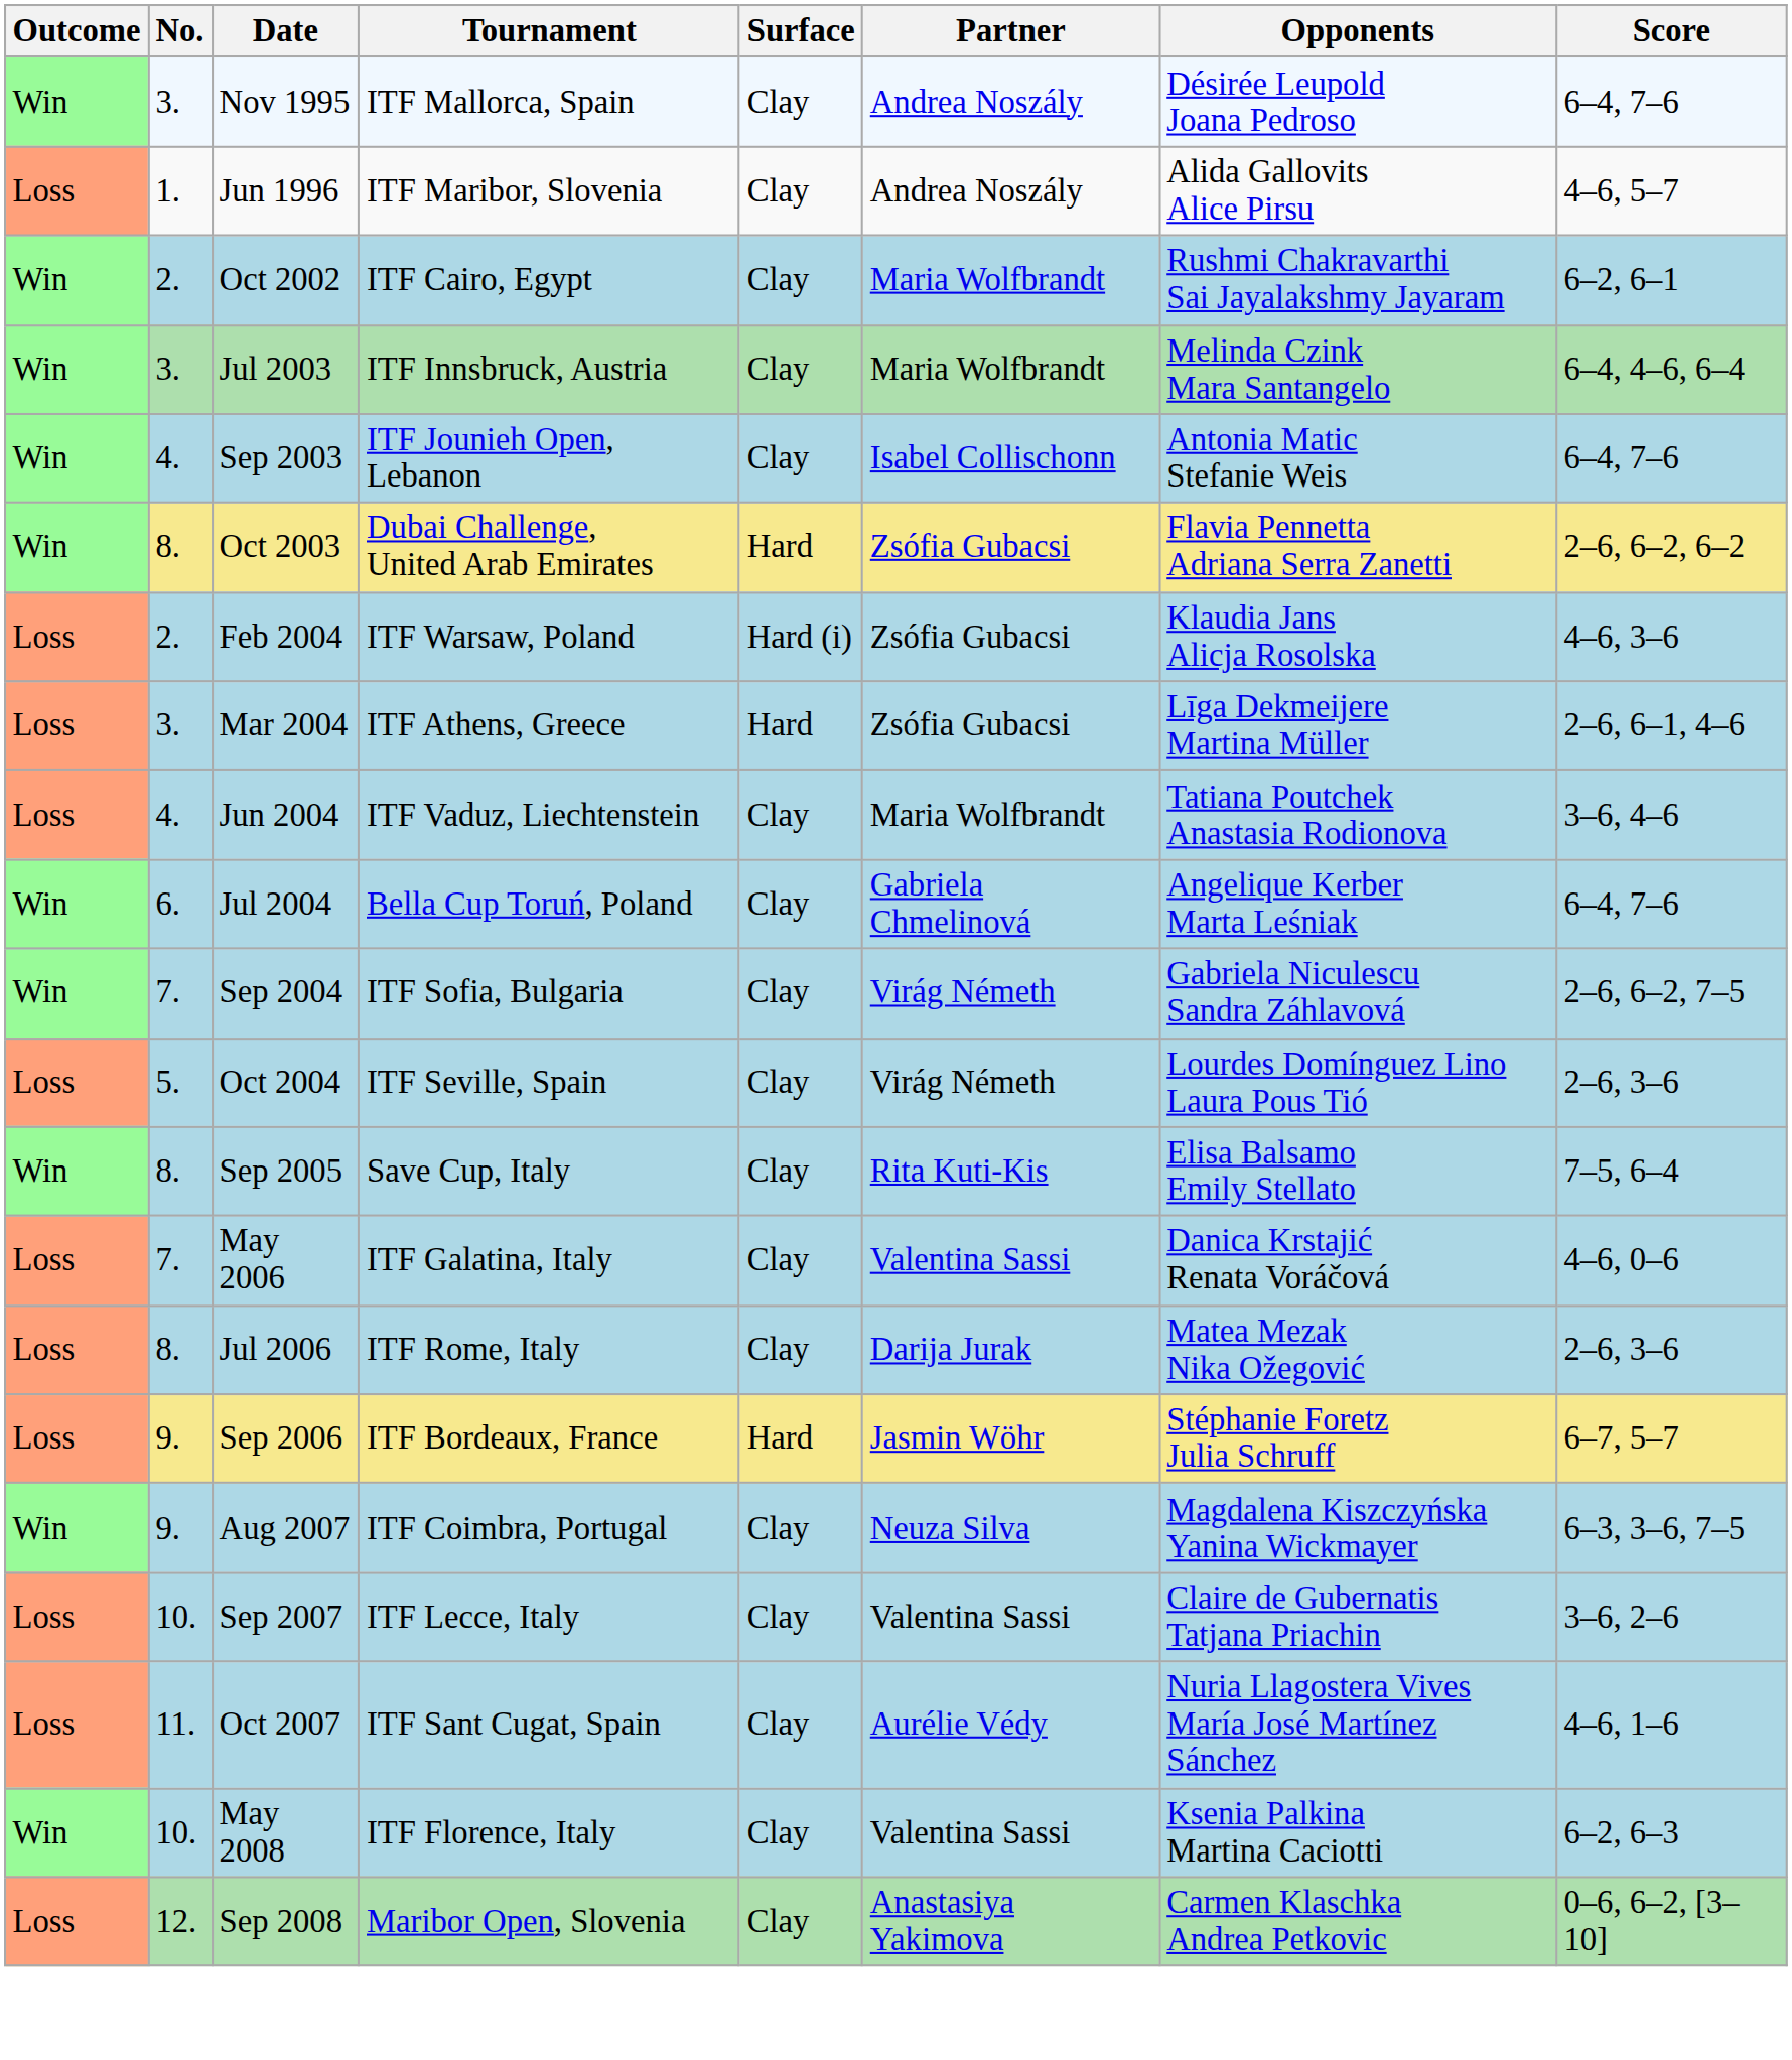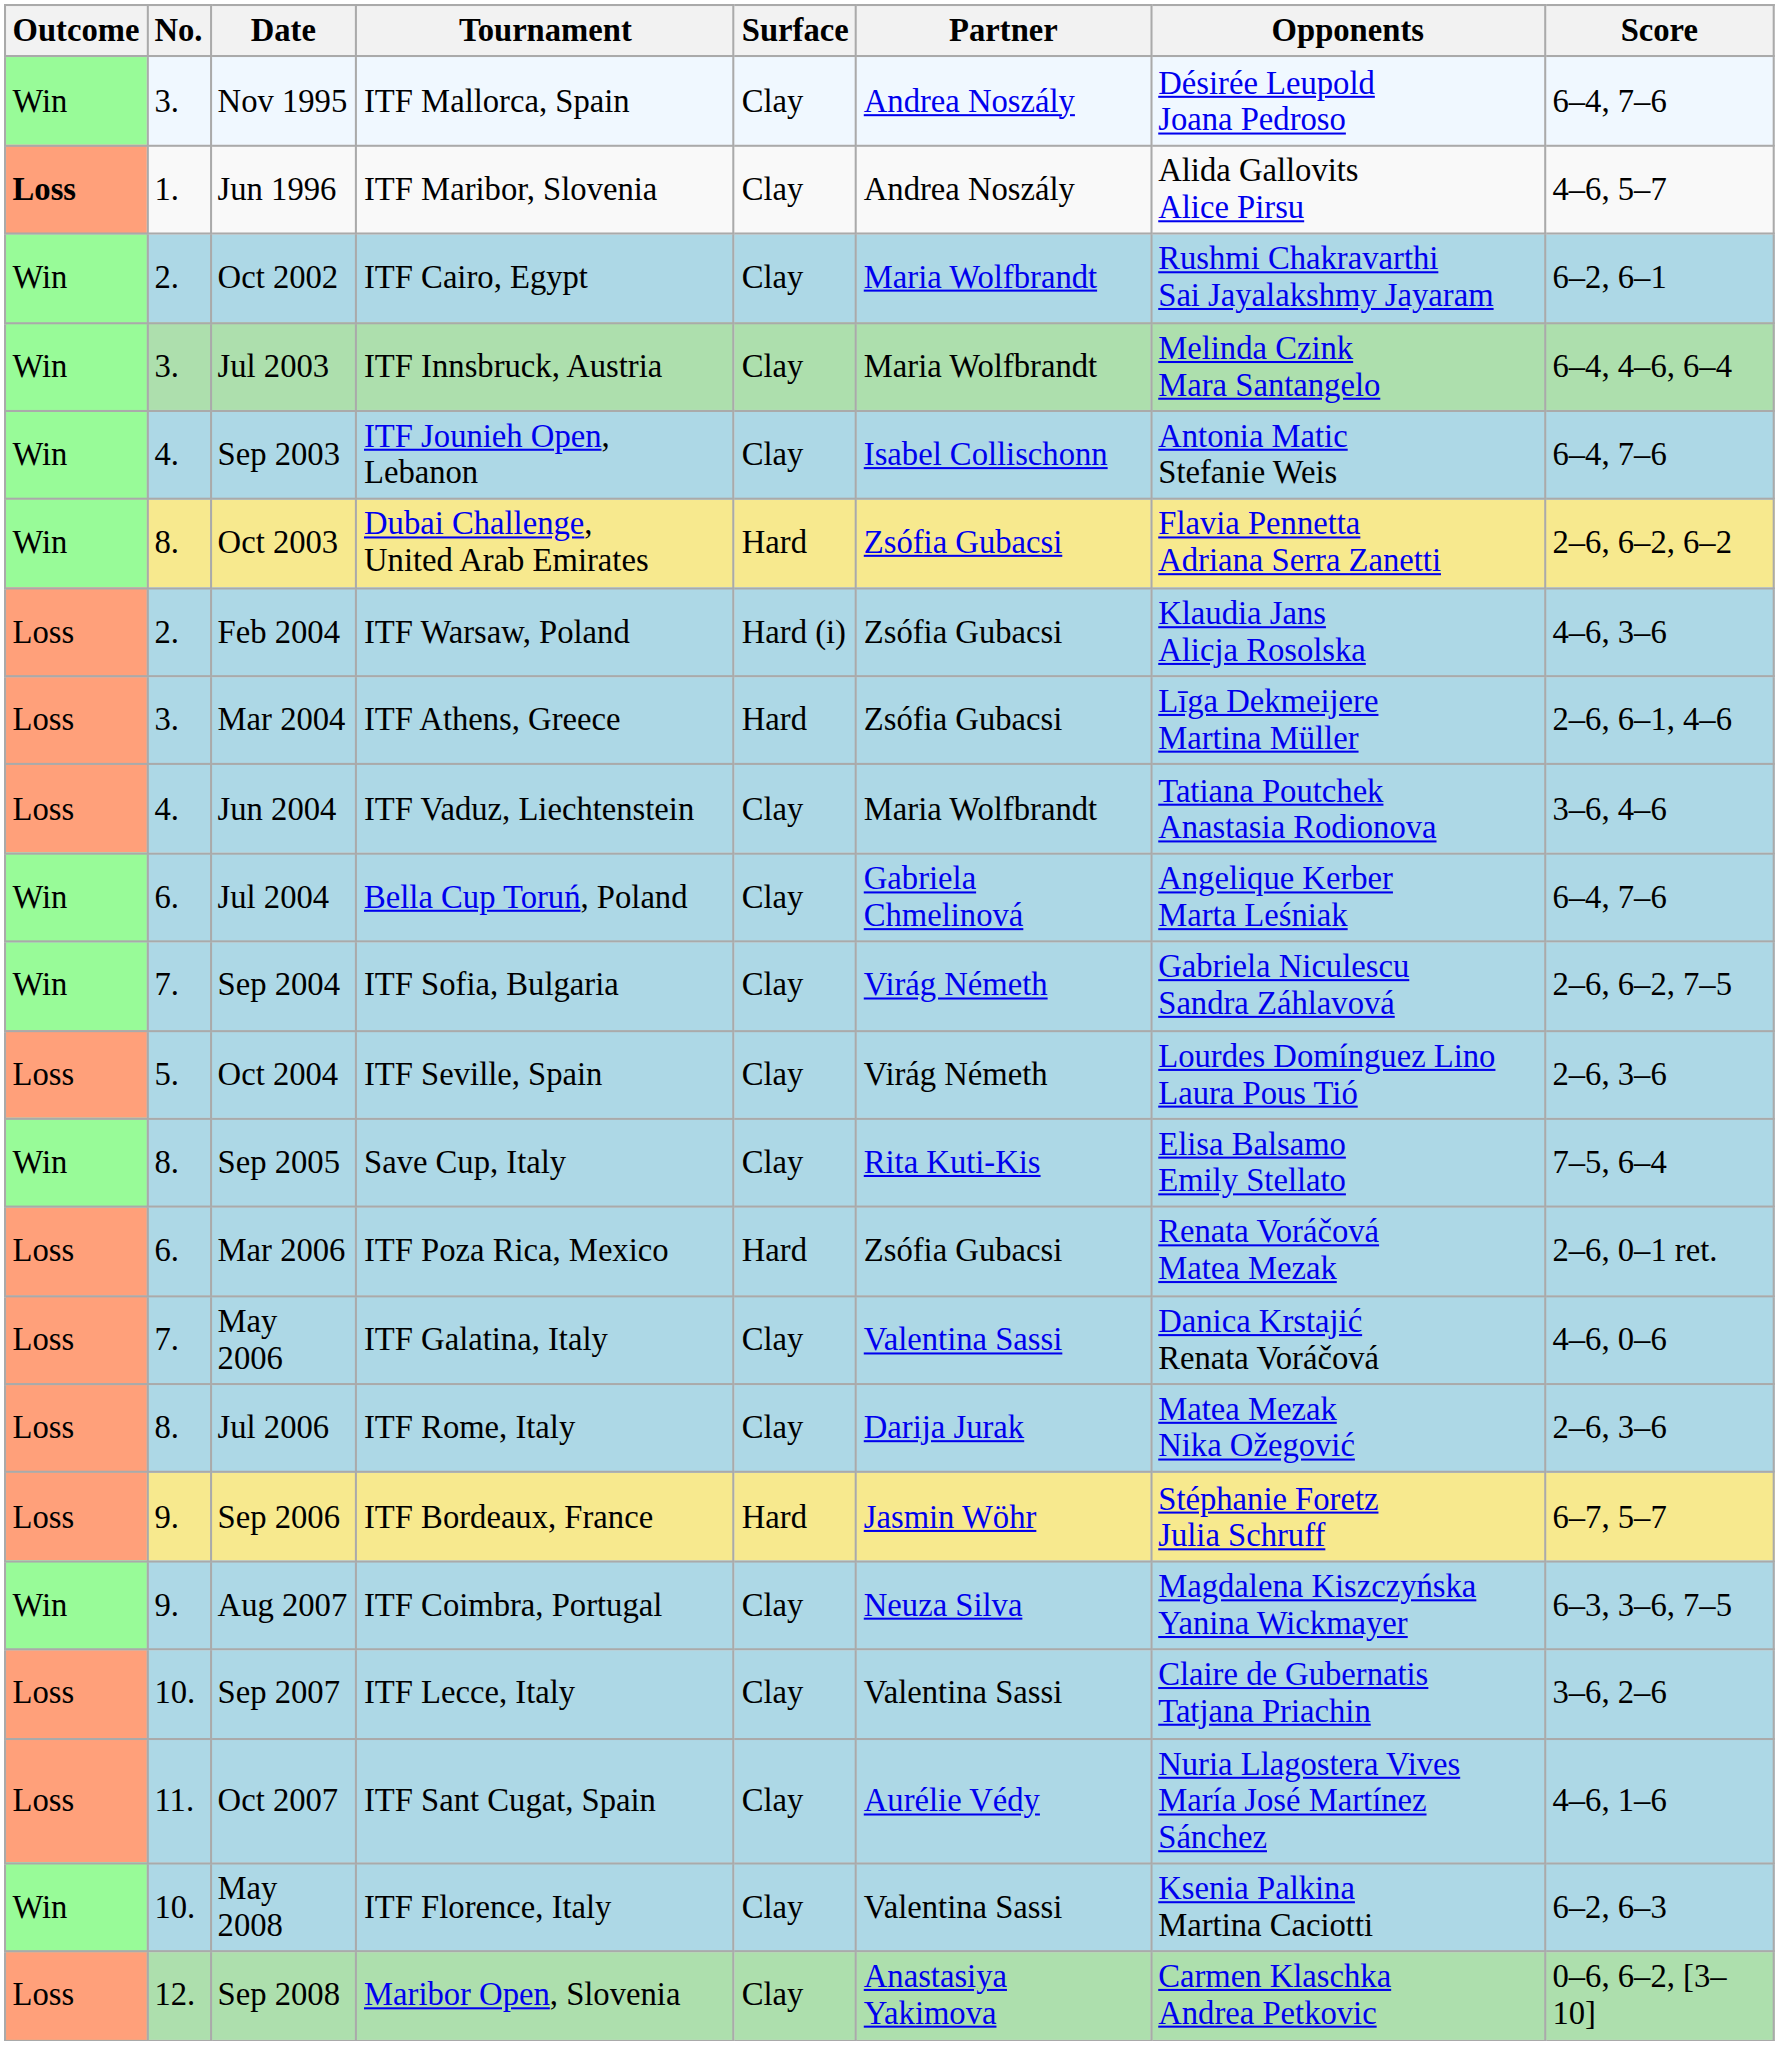Jun 1996 | Outcome: normal -> bold
+ row: Loss | 6. | Mar 2006 | ITF Poza Rica, Mexico | Hard | Zsófia Gubacsi | Renata Voráčová Matea Mezak | 2–6, 0–1 ret.
